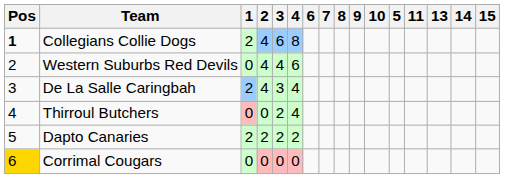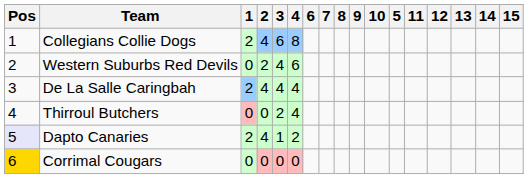+ column: 12
Collegians Collie Dogs | Pos: bold -> normal
Western Suburbs Red Devils | 2: 4 -> 2
De La Salle Caringbah | 3: 3 -> 4
Dapto Canaries | Pos: no background -> lavender background
Dapto Canaries | 2: 2 -> 4
Dapto Canaries | 3: 2 -> 1
